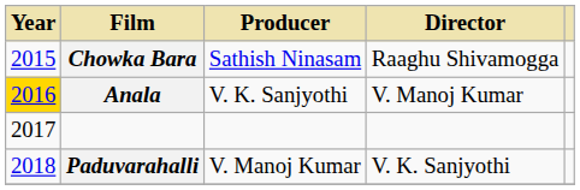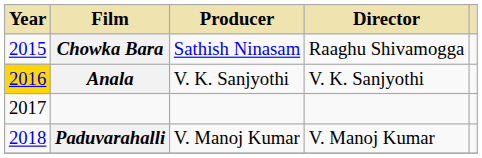Anala | Director: V. Manoj Kumar -> V. K. Sanjyothi
Paduvarahalli | Director: V. K. Sanjyothi -> V. Manoj Kumar
